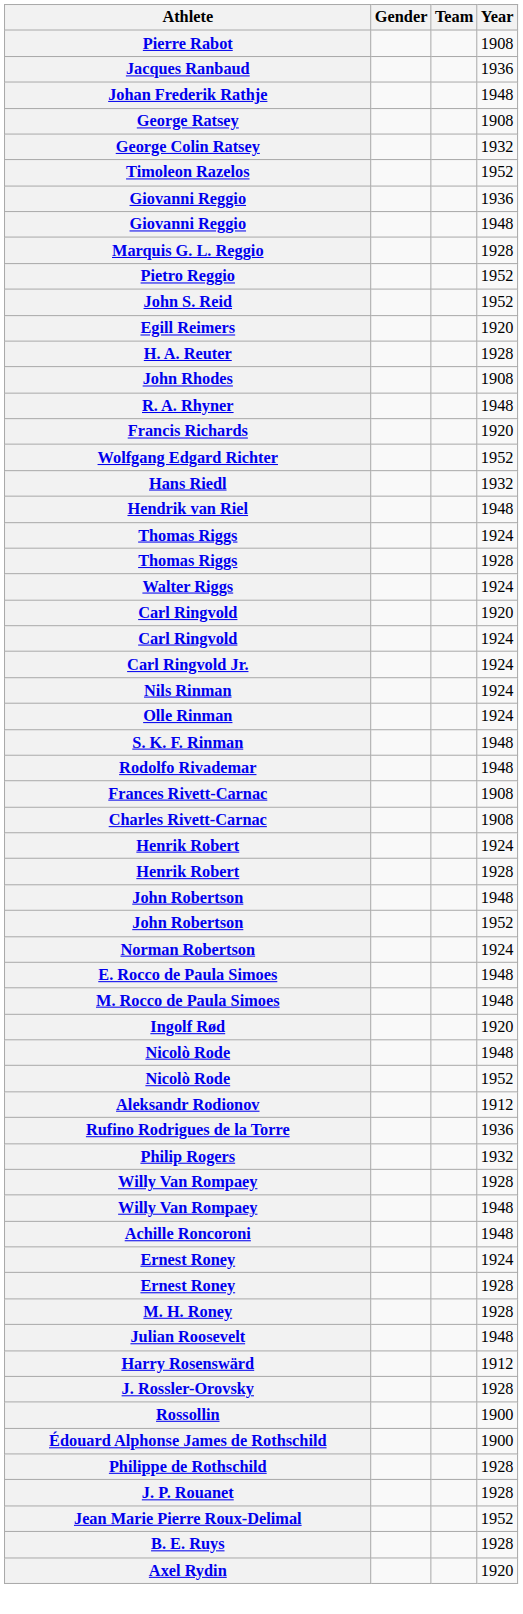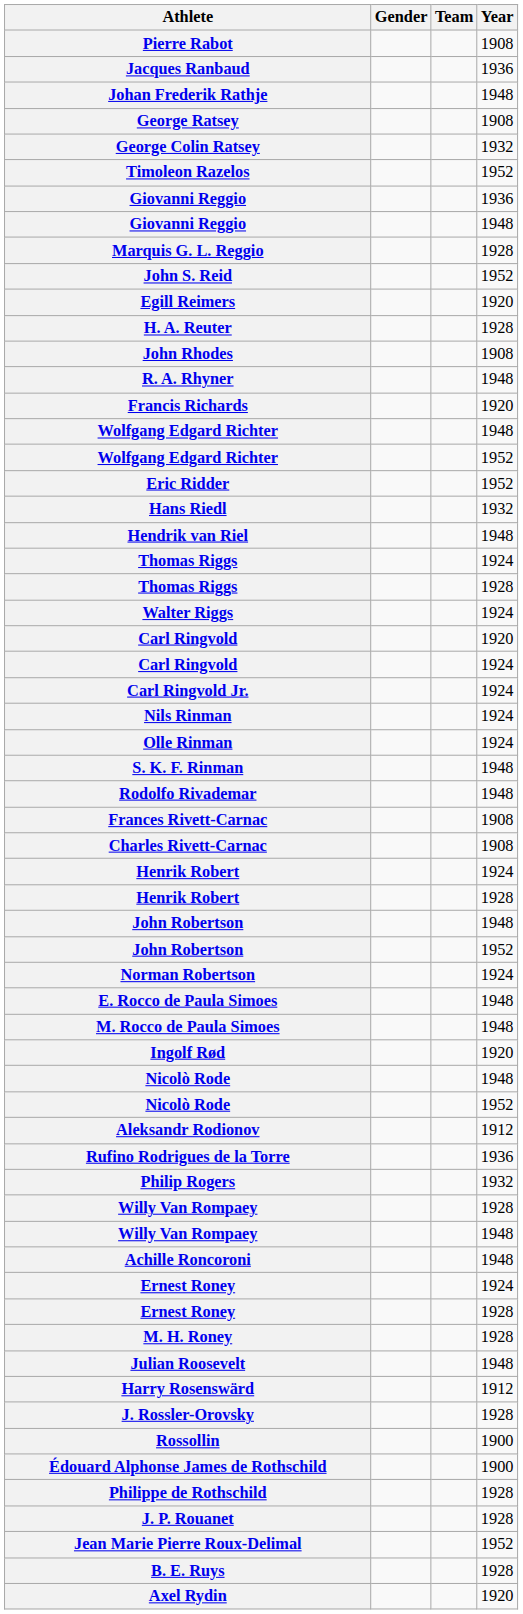- row: Pietro Reggio | 1952
+ row: Wolfgang Edgard Richter | 1948
+ row: Eric Ridder | 1952
